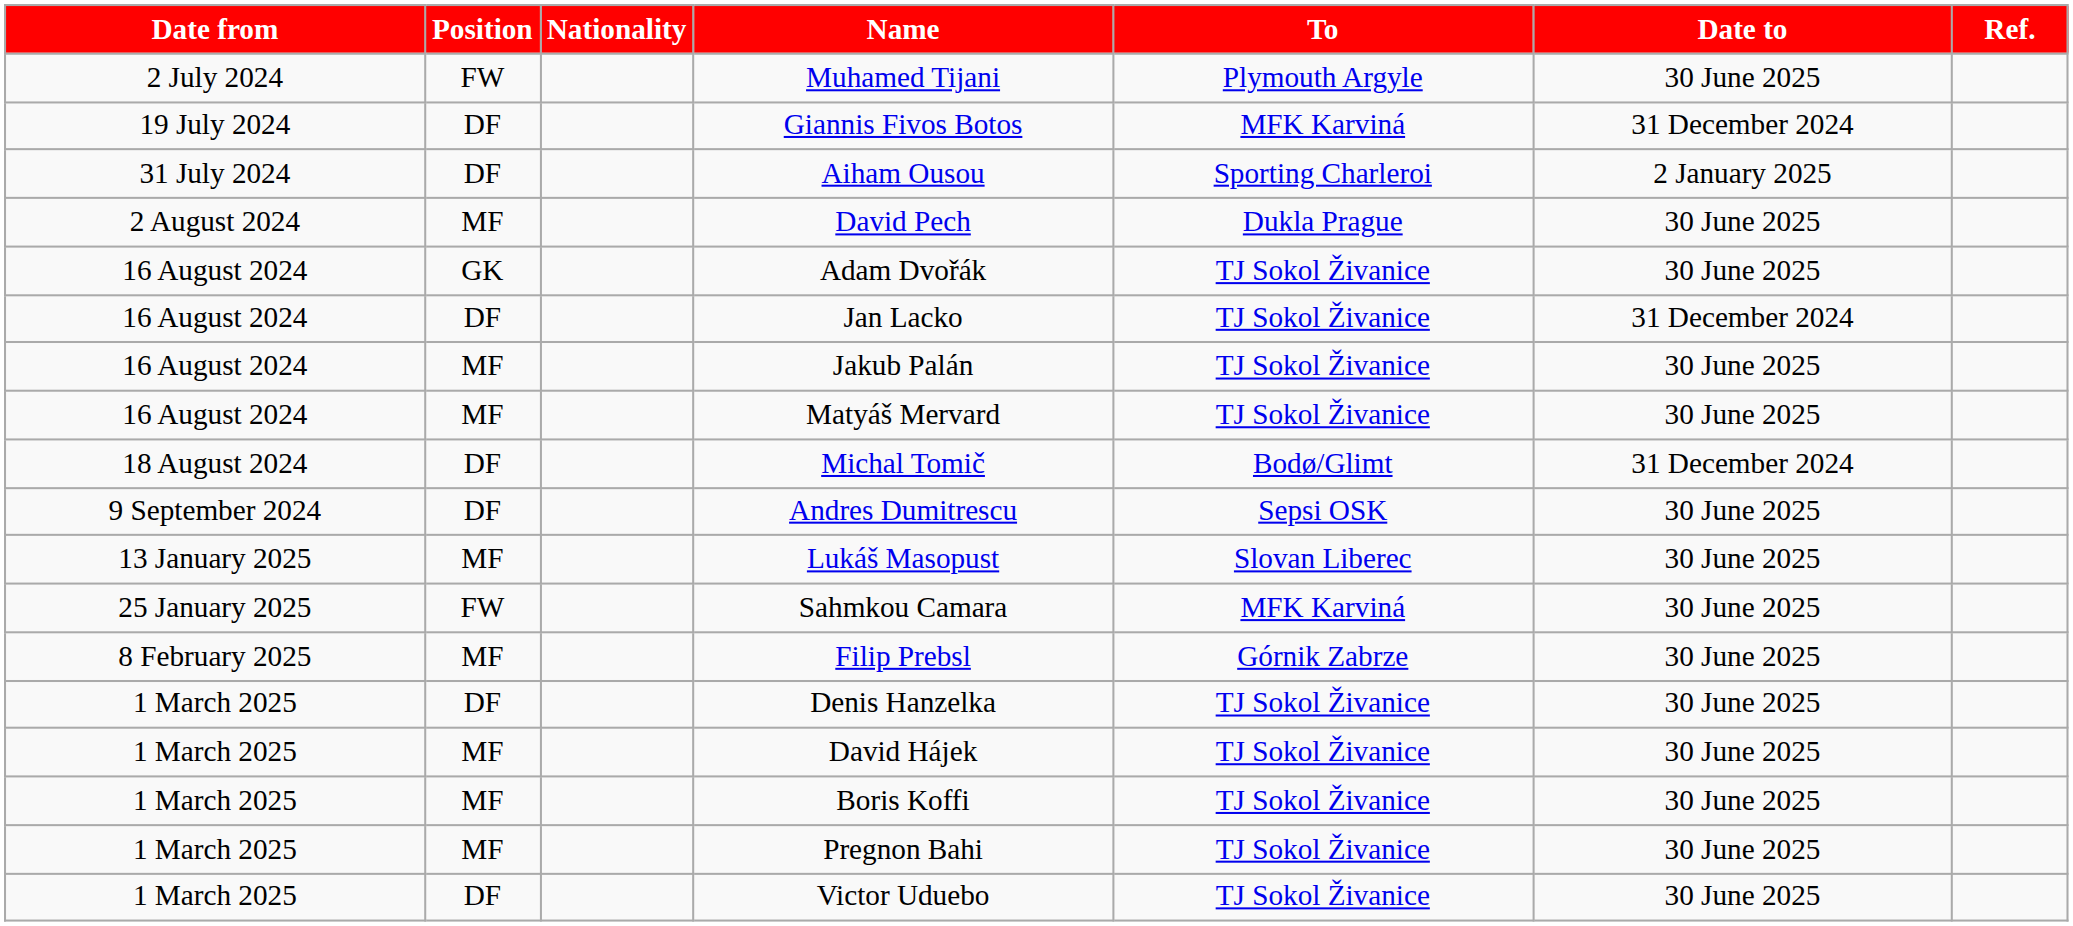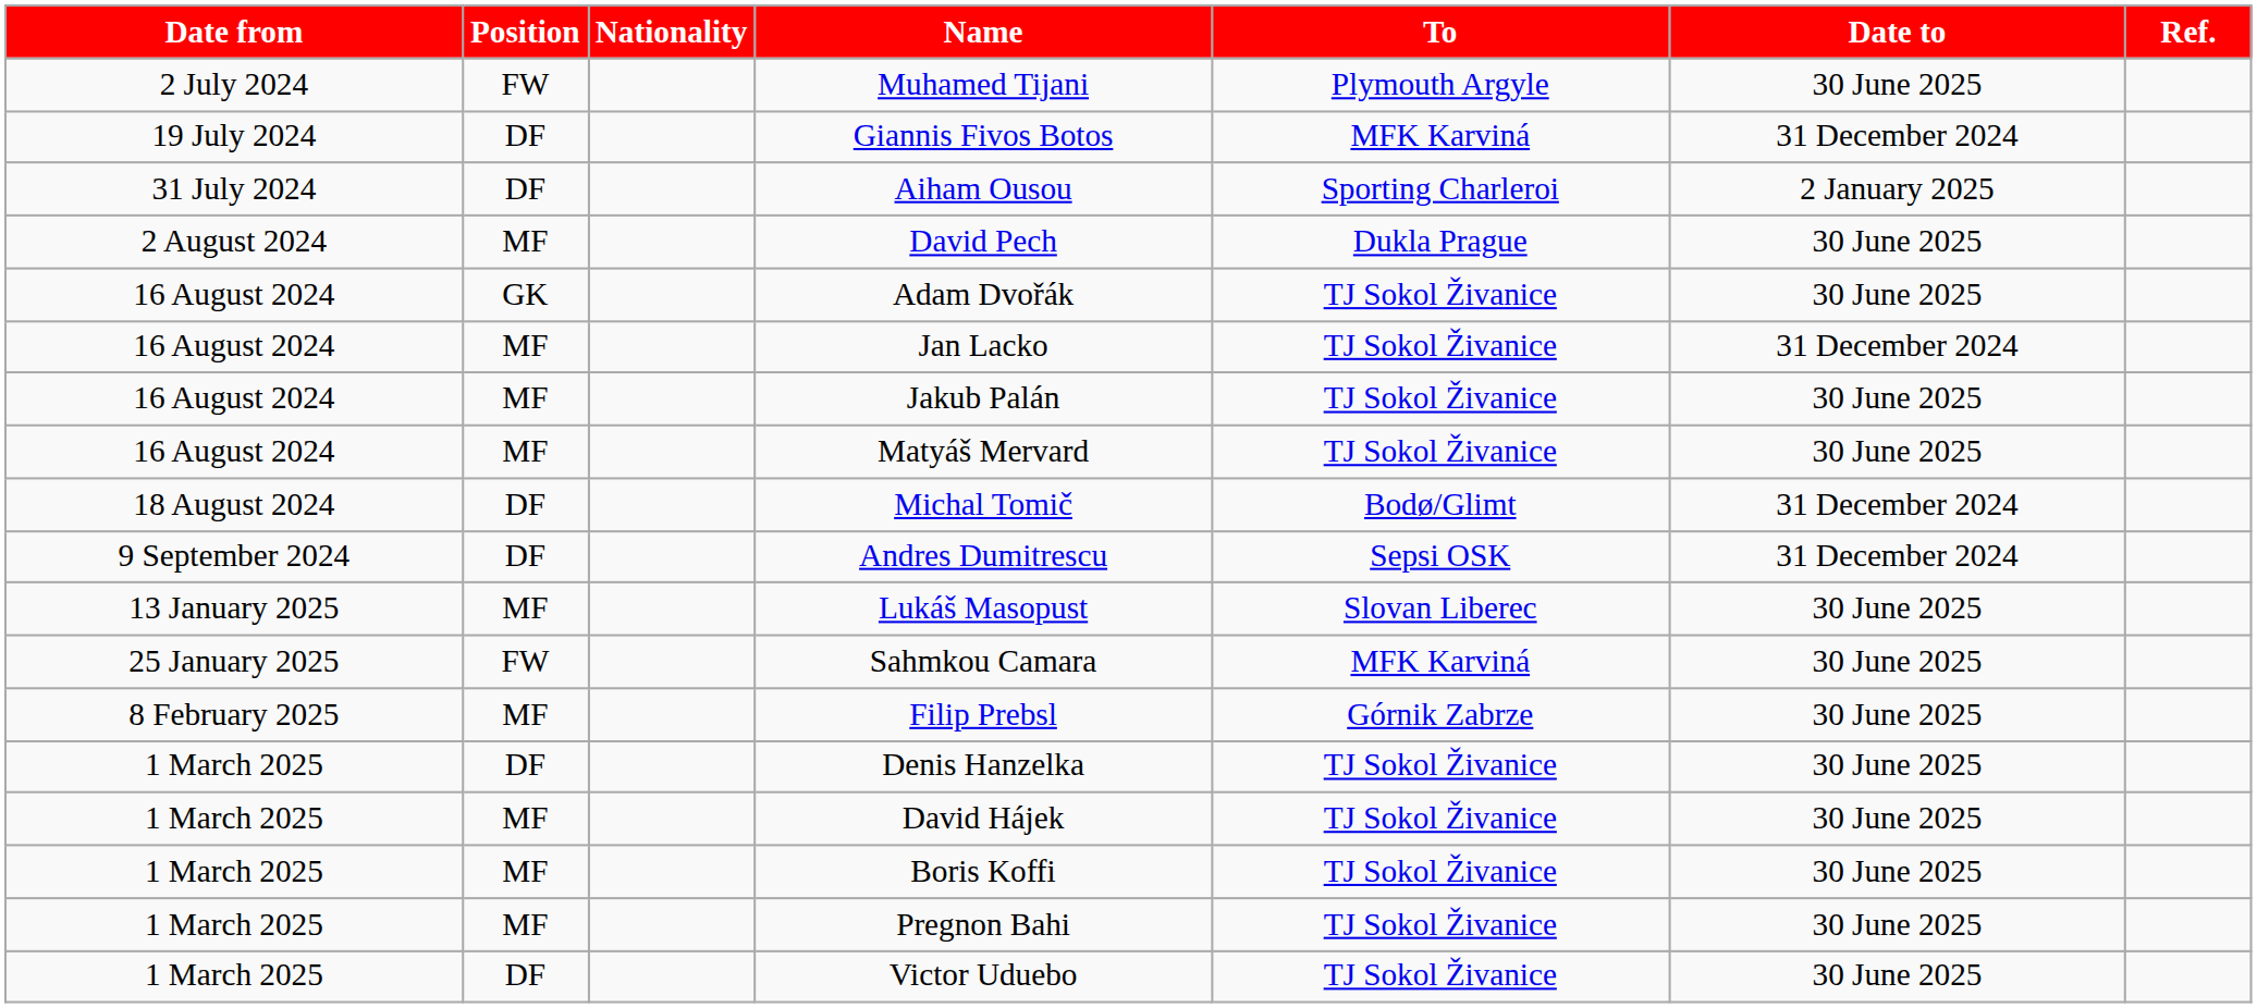Jan Lacko | Position: DF -> MF
Andres Dumitrescu | Date to: 30 June 2025 -> 31 December 2024
